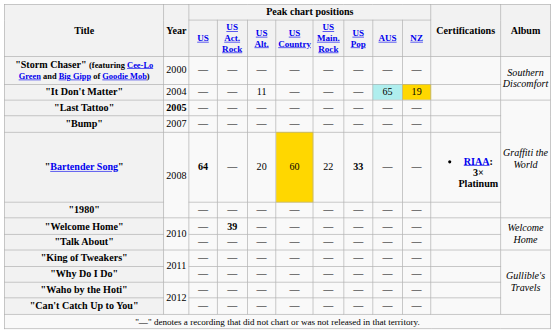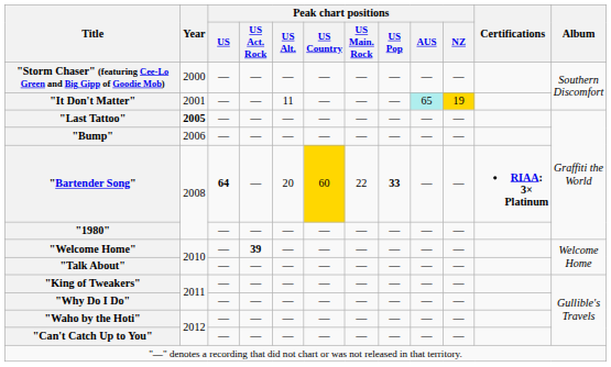"It Don't Matter" | Year: 2004 -> 2001
"Bump" | Year: 2007 -> 2006
